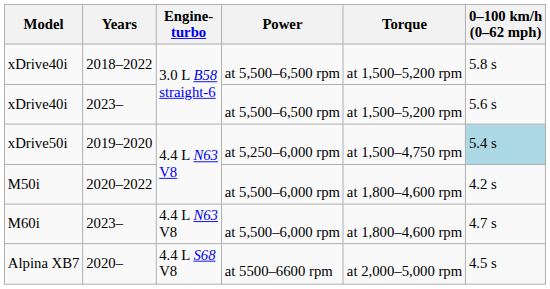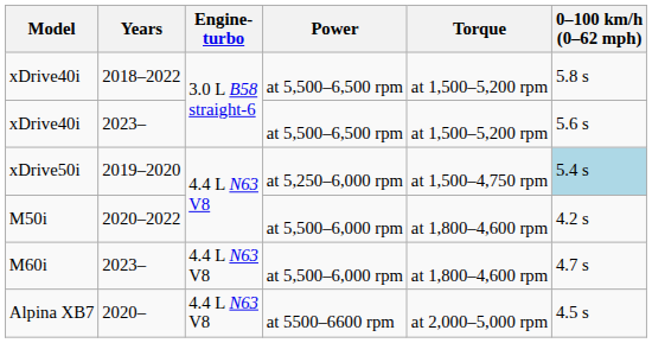Alpina XB7 | Engine- turbo: 4.4 L S68 V8 -> 4.4 L N63 V8
